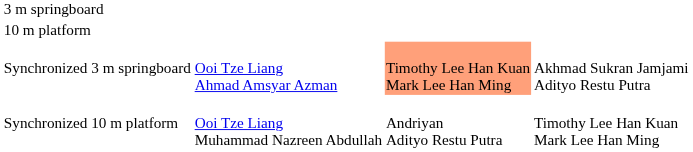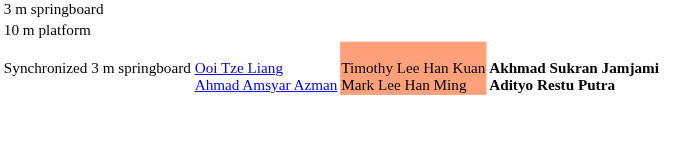Synchronized 3 m springboard | column 4: normal -> bold
- row: Synchronized 10 m platform | Ooi Tze Liang Muhammad Nazreen Abdullah | Andriyan Adityo Restu Putra | Timothy Lee Han Kuan Mark Lee Han Ming
